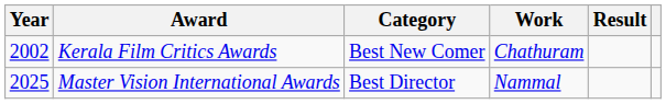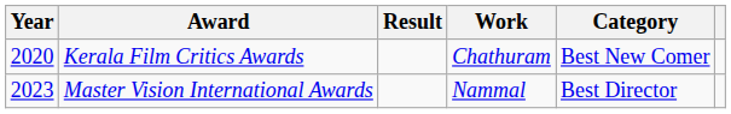columns swapped: Category <-> Result
Kerala Film Critics Awards | Year: 2002 -> 2020
Master Vision International Awards | Year: 2025 -> 2023
